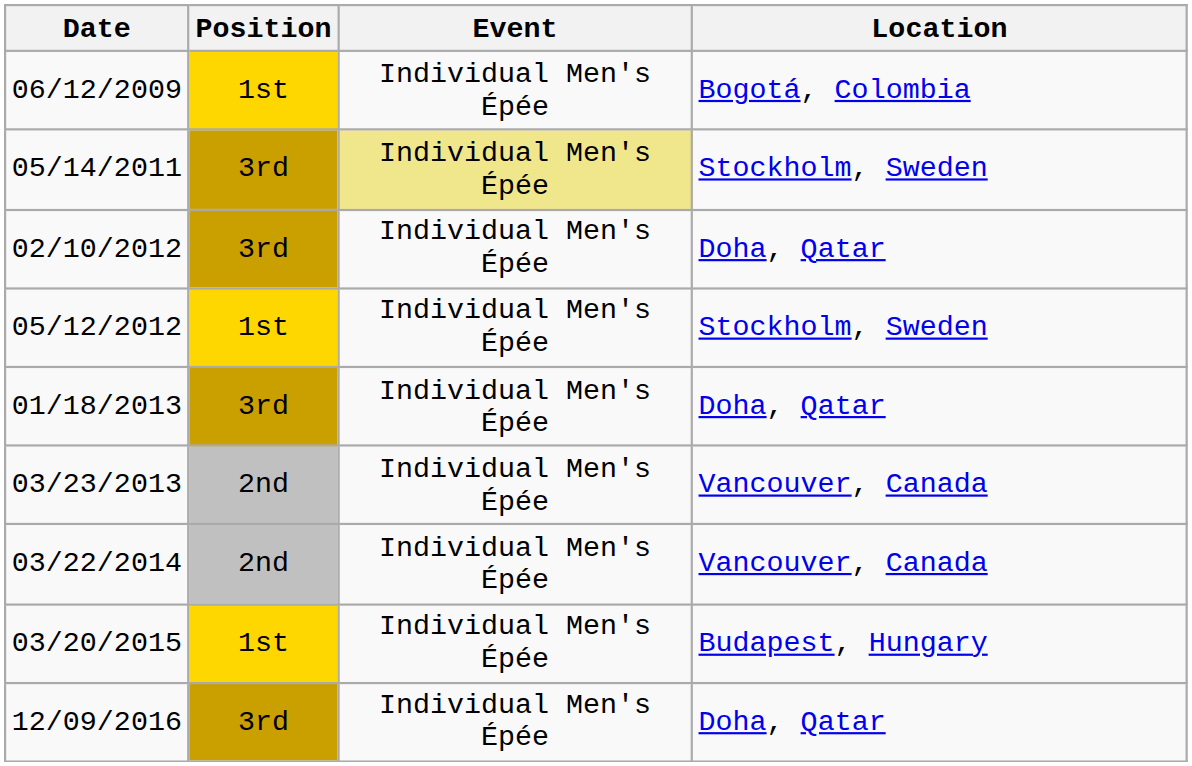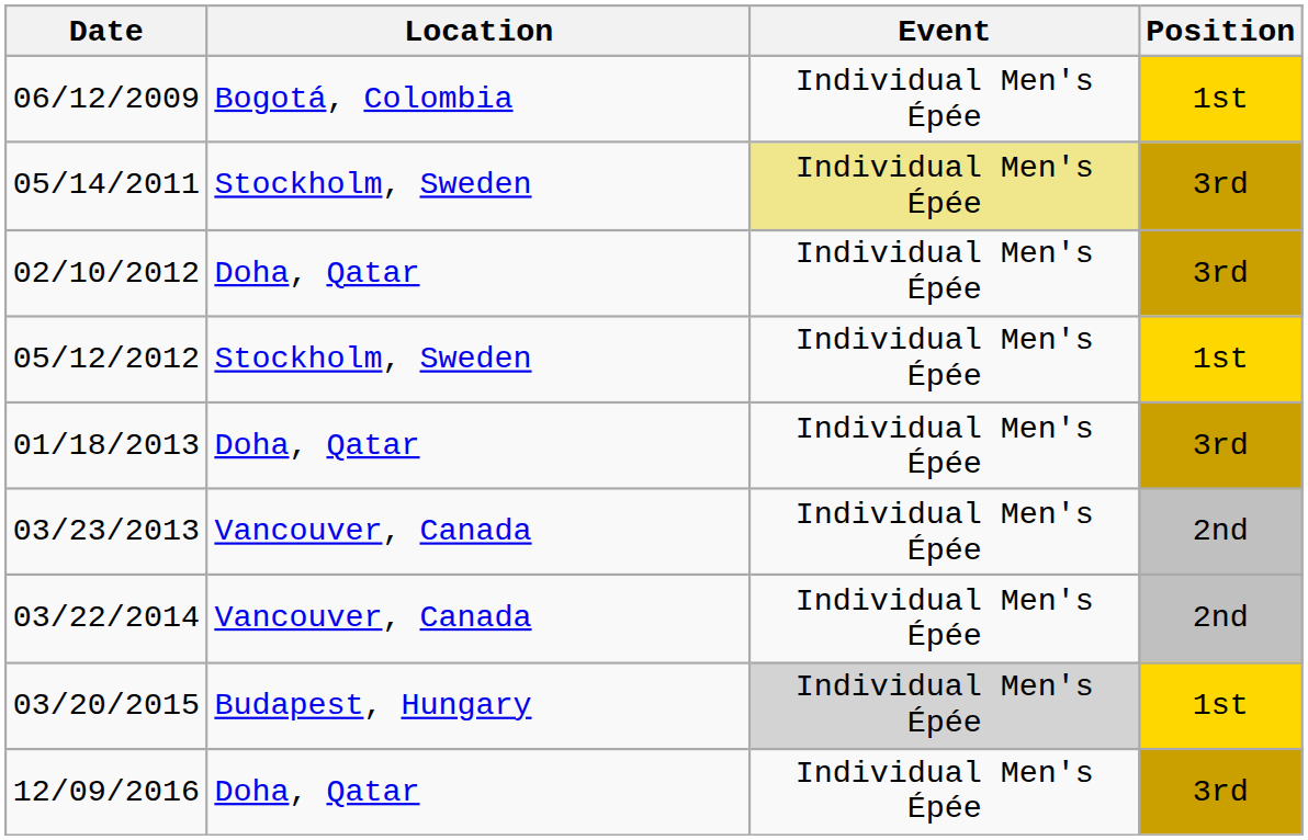columns swapped: Location <-> Position
03/20/2015 | Event: no background -> lightgrey background
